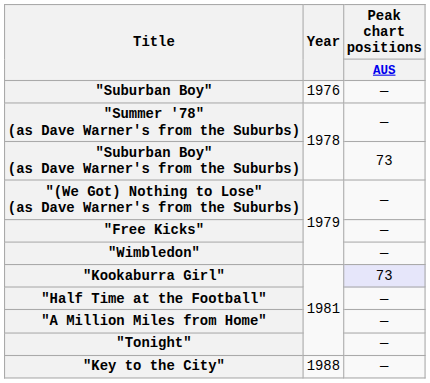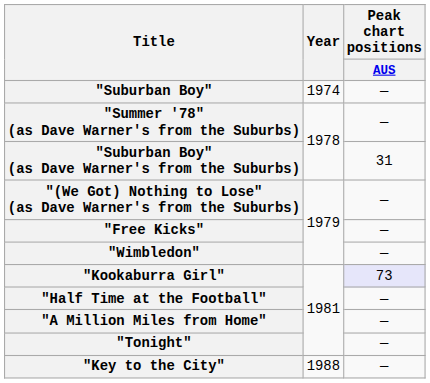"Suburban Boy" | Year: 1976 -> 1974
"Suburban Boy" (as Dave Warner's from the Suburbs) | Peak chart positions / AUS: 73 -> 31
